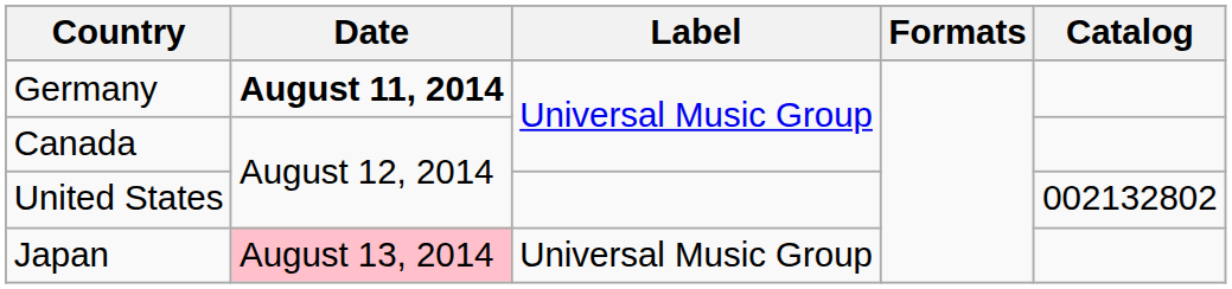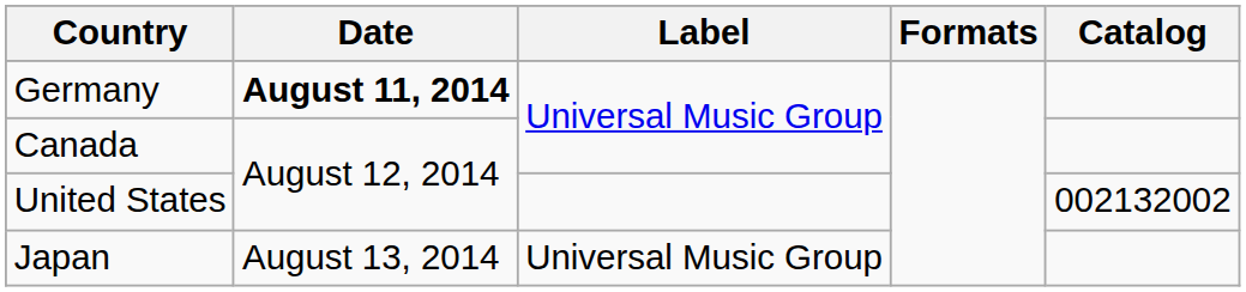United States | Catalog: 002132802 -> 002132002
Japan | Date: pink background -> no background
